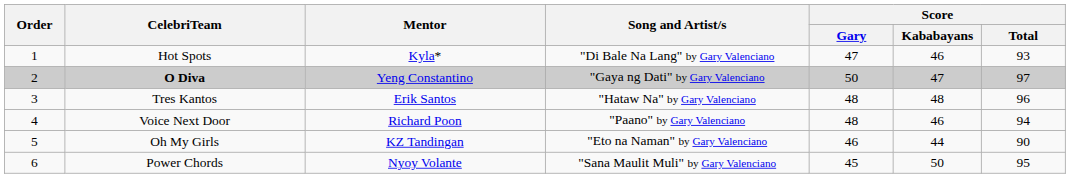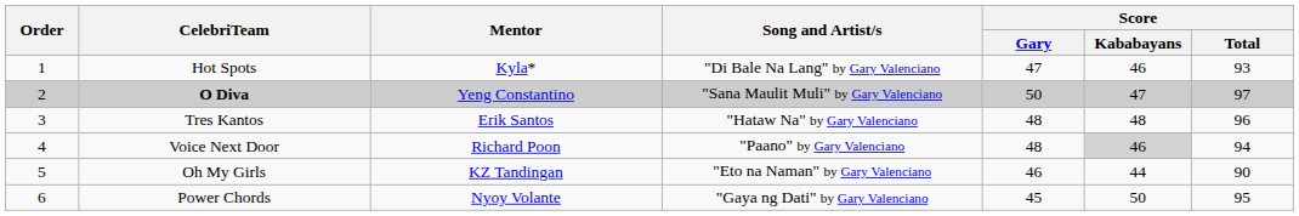O Diva | Song and Artist/s: "Gaya ng Dati" by Gary Valenciano -> "Sana Maulit Muli" by Gary Valenciano
Voice Next Door | Score / Kababayans: no background -> lightgrey background
Power Chords | Song and Artist/s: "Sana Maulit Muli" by Gary Valenciano -> "Gaya ng Dati" by Gary Valenciano
